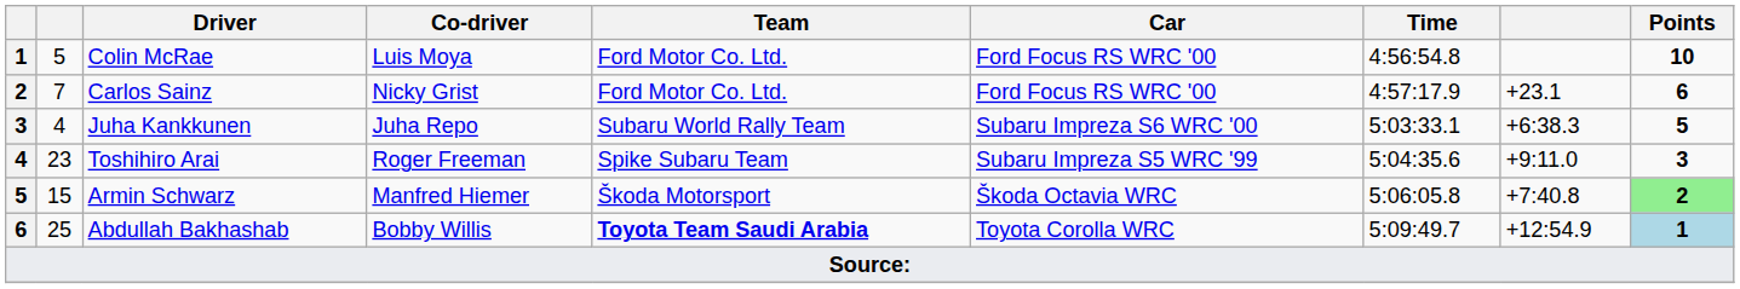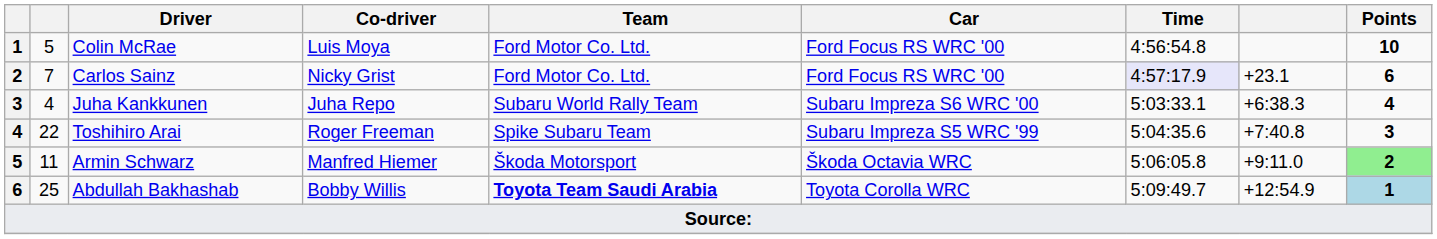Carlos Sainz | Time: no background -> lavender background
Juha Kankkunen | Points: 5 -> 4
Toshihiro Arai | column 2: 23 -> 22
Toshihiro Arai | column 8: +9:11.0 -> +7:40.8
Armin Schwarz | column 2: 15 -> 11
Armin Schwarz | column 8: +7:40.8 -> +9:11.0
